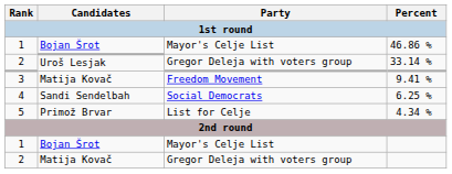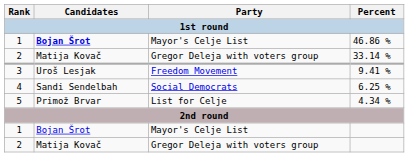46.86 % | Candidates: normal -> bold
33.14 % | Candidates: Uroš Lesjak -> Matija Kovač
9.41 % | Candidates: Matija Kovač -> Uroš Lesjak
